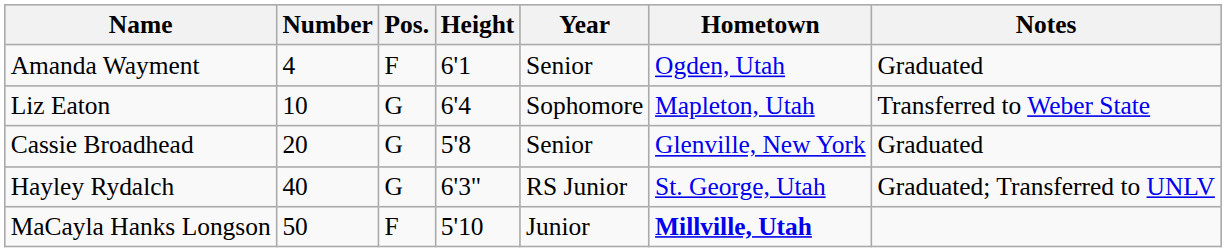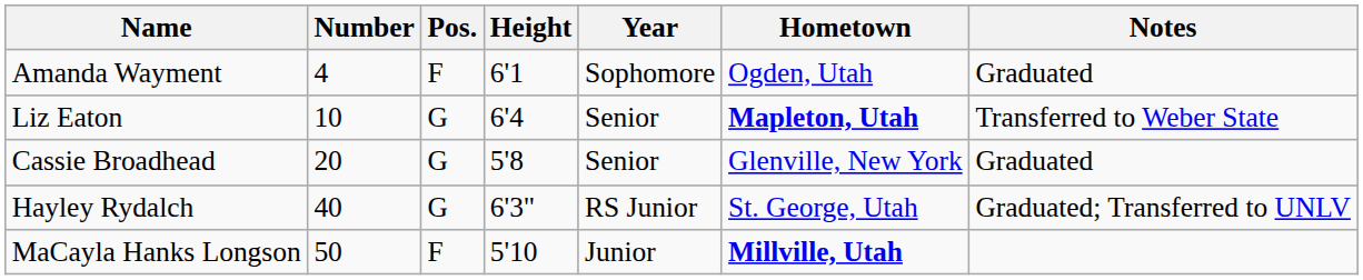Amanda Wayment | Year: Senior -> Sophomore
Liz Eaton | Year: Sophomore -> Senior
Liz Eaton | Hometown: normal -> bold
